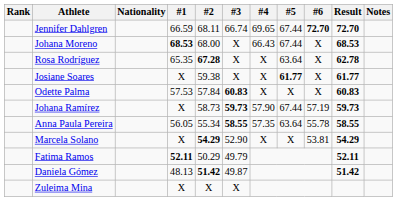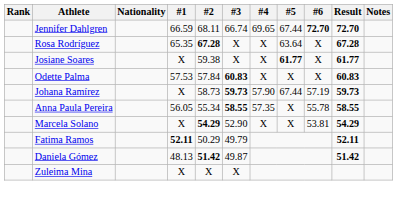- row: Johana Moreno | 68.53 | 68.00 | X | 66.43 | 67.44 | X | 68.53
Rosa Rodríguez | Result: 62.78 -> 67.28
Anna Paula Pereira | #5: 63.64 -> X
